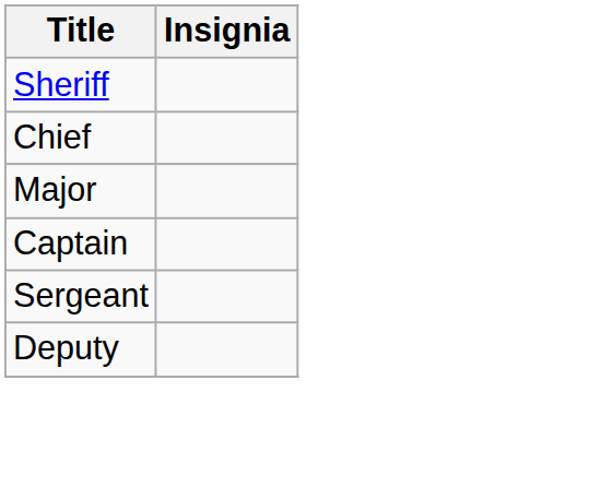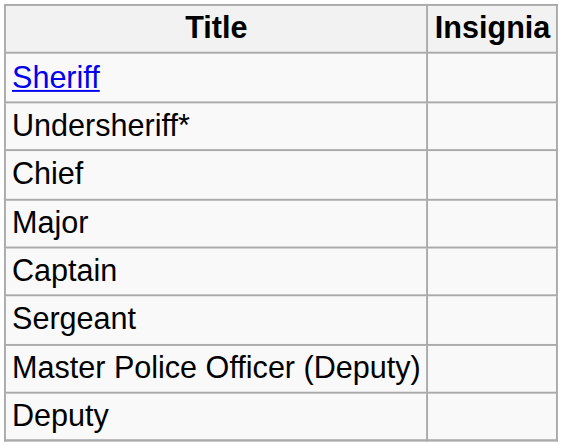+ row: Undersheriff*
+ row: Master Police Officer (Deputy)
